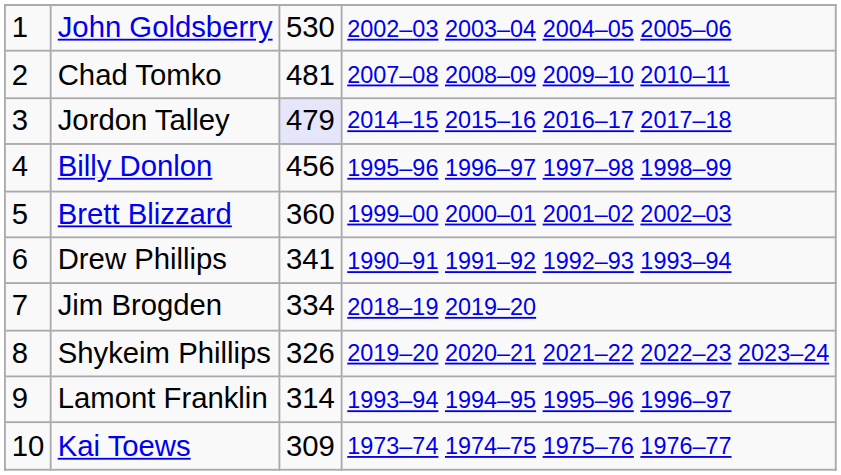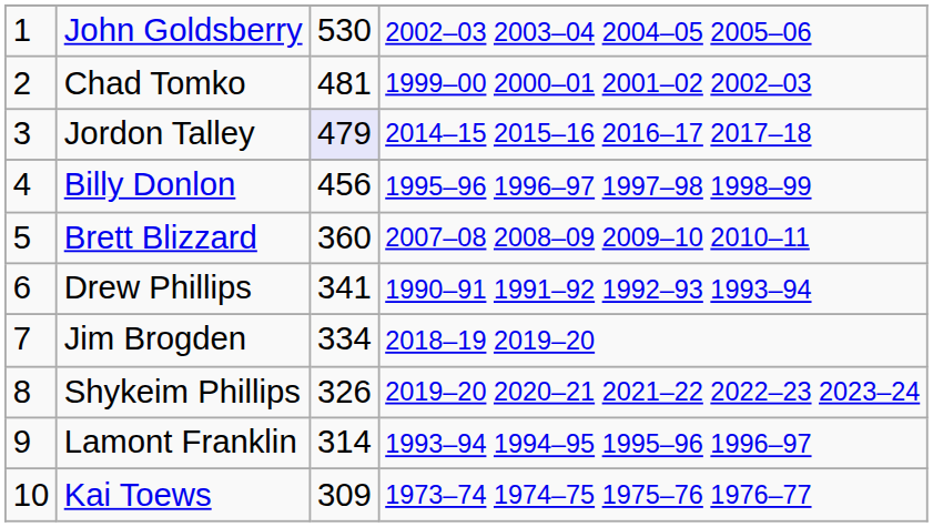Chad Tomko | column 4: 2007–08 2008–09 2009–10 2010–11 -> 1999–00 2000–01 2001–02 2002–03
Brett Blizzard | column 4: 1999–00 2000–01 2001–02 2002–03 -> 2007–08 2008–09 2009–10 2010–11
